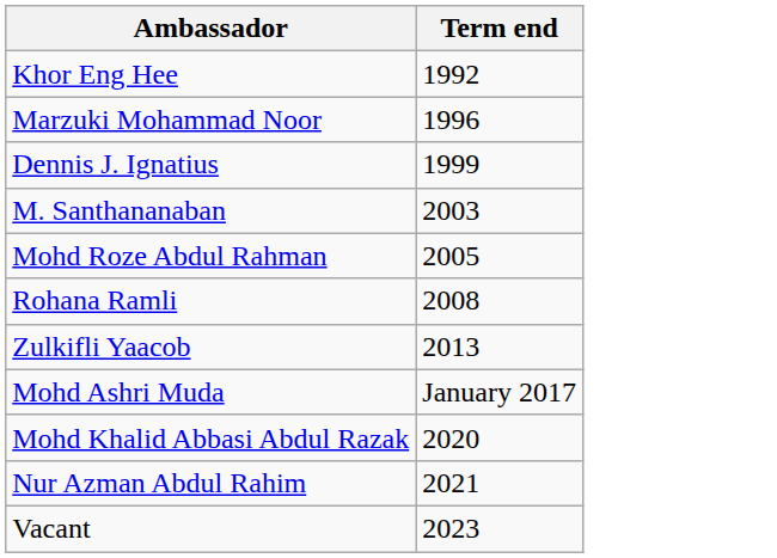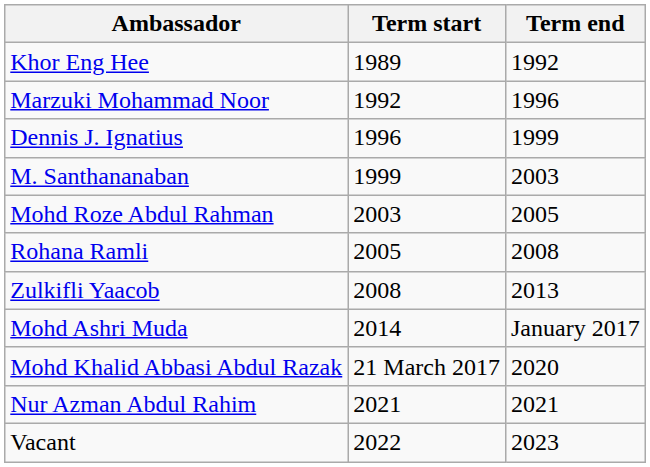+ column: Term start | 1989 | 1992 | 1996 | 1999 | 2003 | 2005 | 2008 | 2014 | 21 March 2017 | 2021 | 2022
